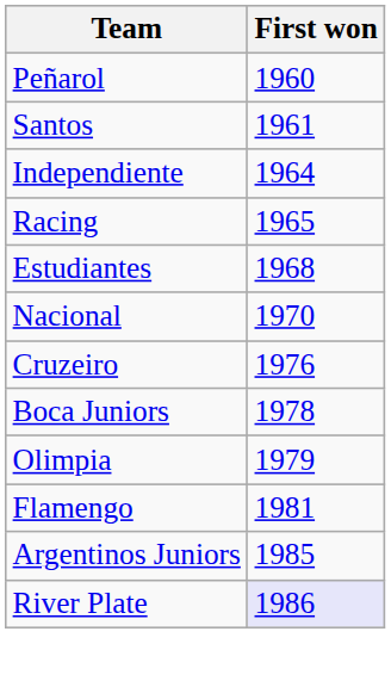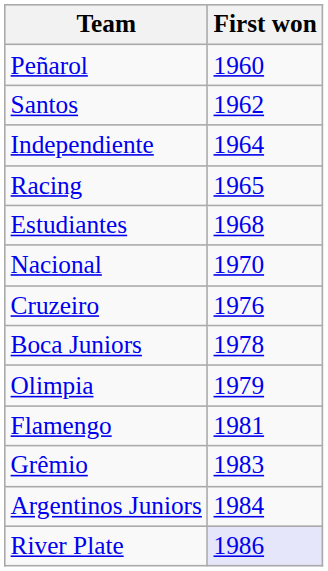Santos | First won: 1961 -> 1962
+ row: Grêmio | 1983
Argentinos Juniors | First won: 1985 -> 1984
